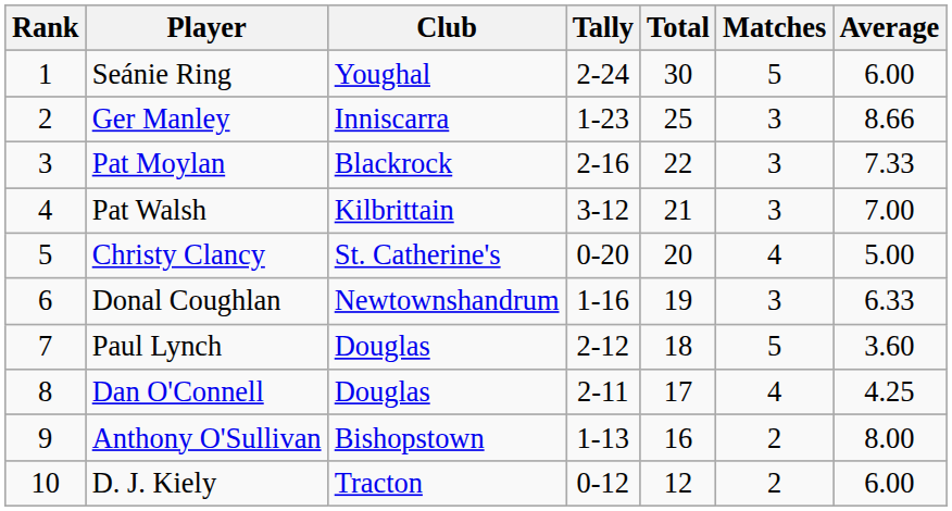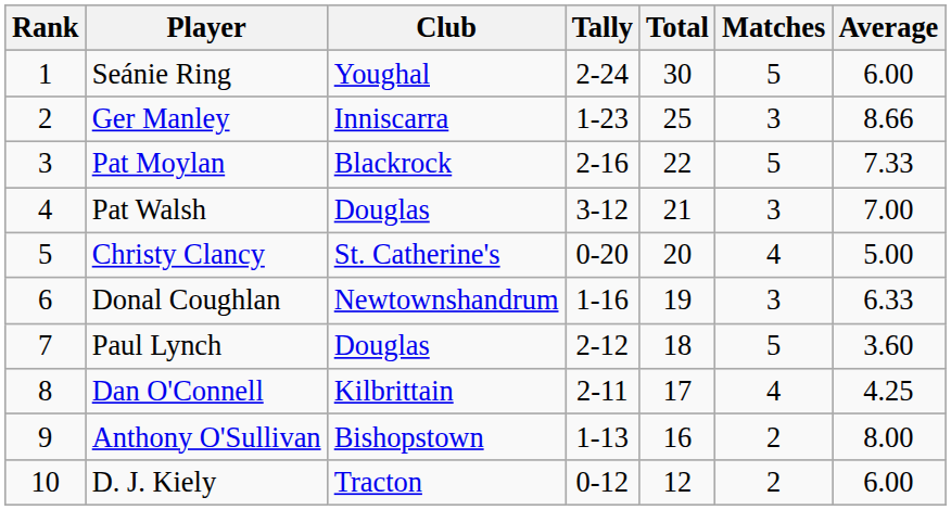Pat Moylan | Matches: 3 -> 5
Pat Walsh | Club: Kilbrittain -> Douglas
Dan O'Connell | Club: Douglas -> Kilbrittain
